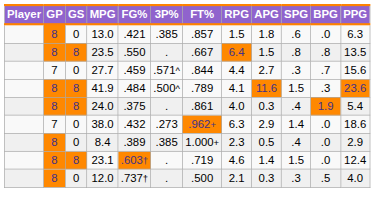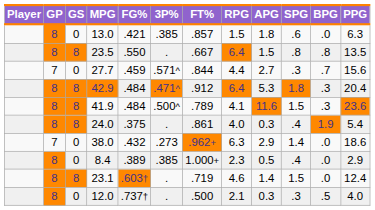+ row: 8 | 8 | 42.9 | .484 | .471^ | .912 | 6.4 | 5.3 | 1.8 | .3 | 20.4
